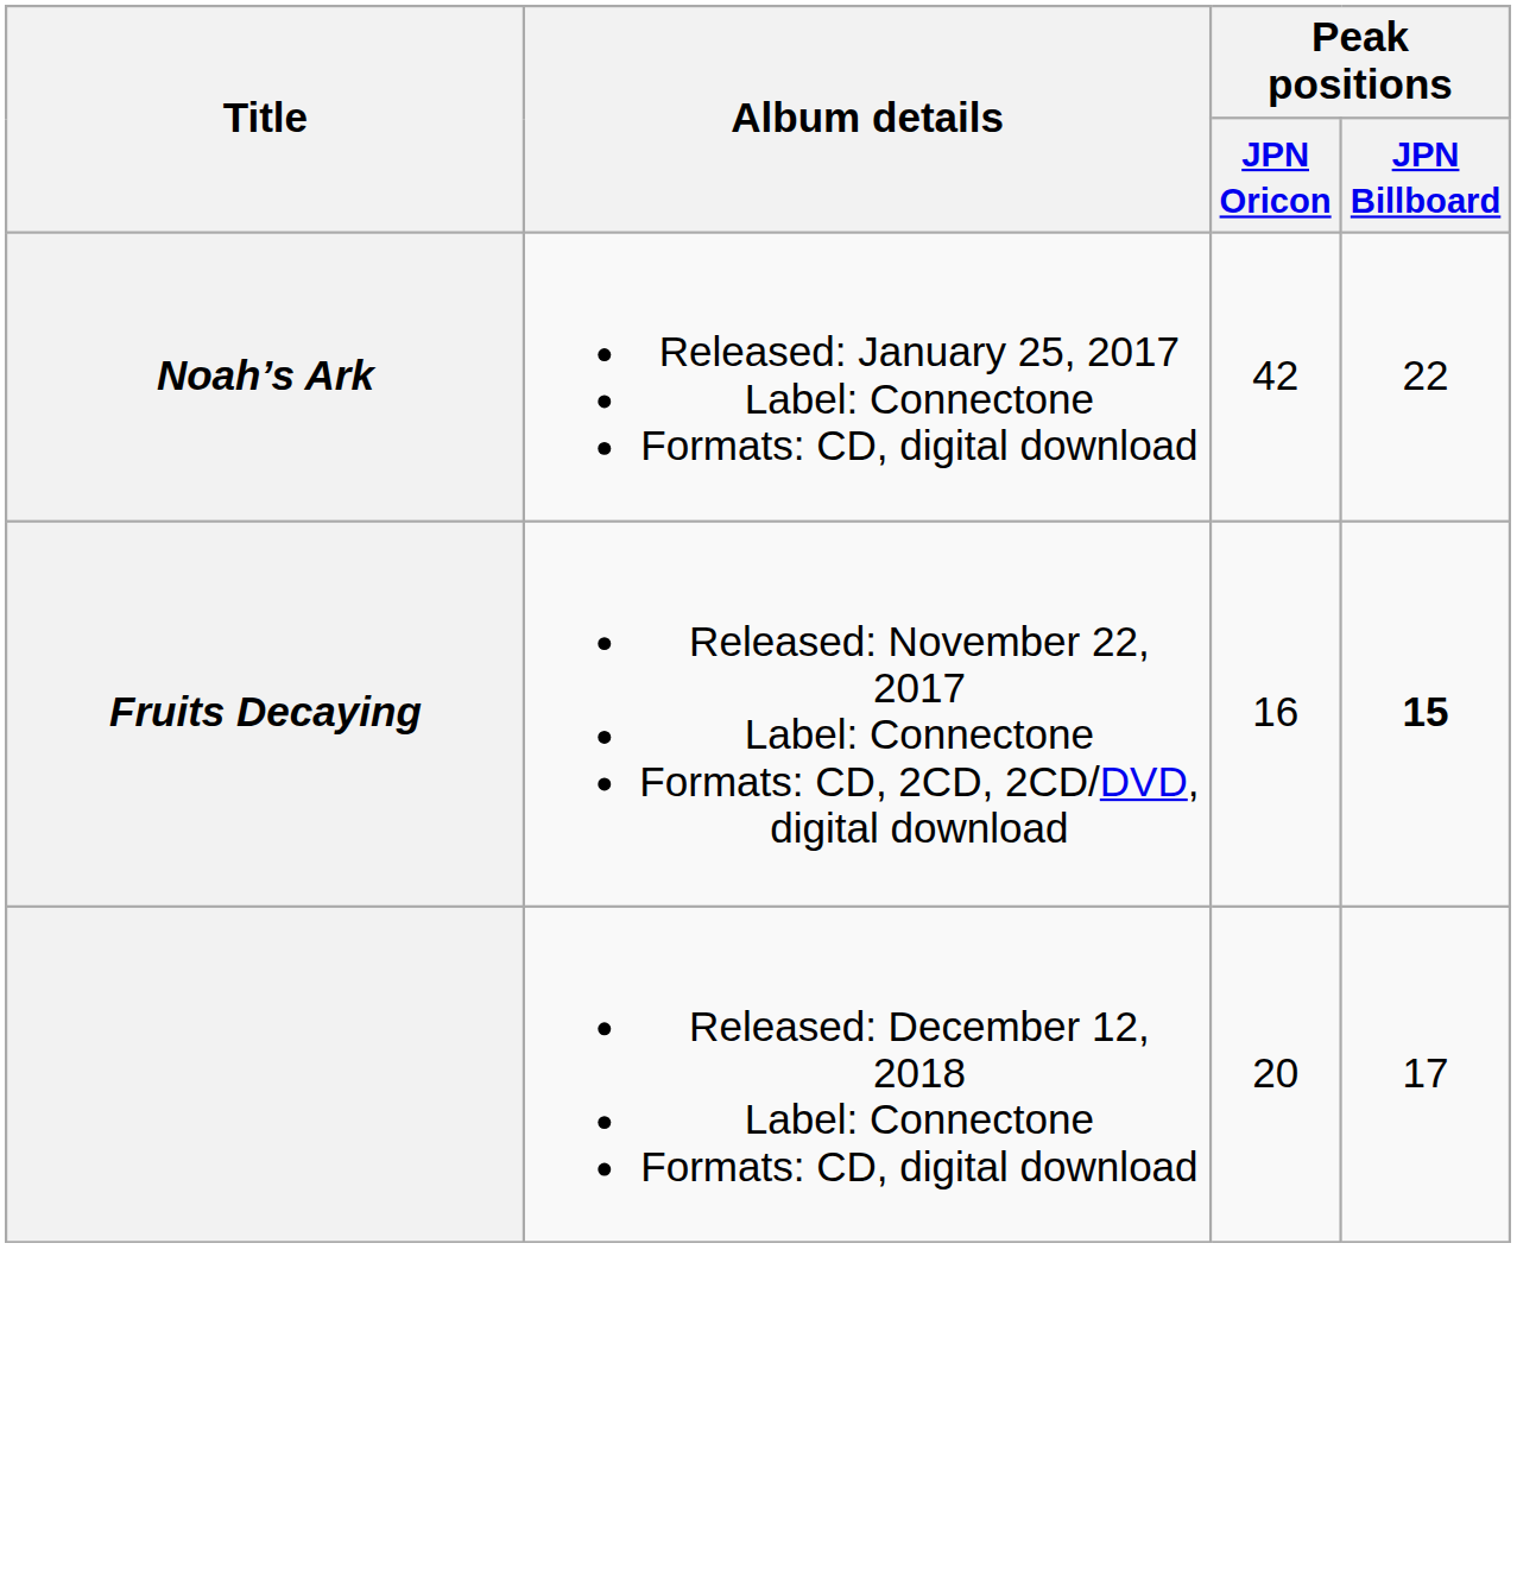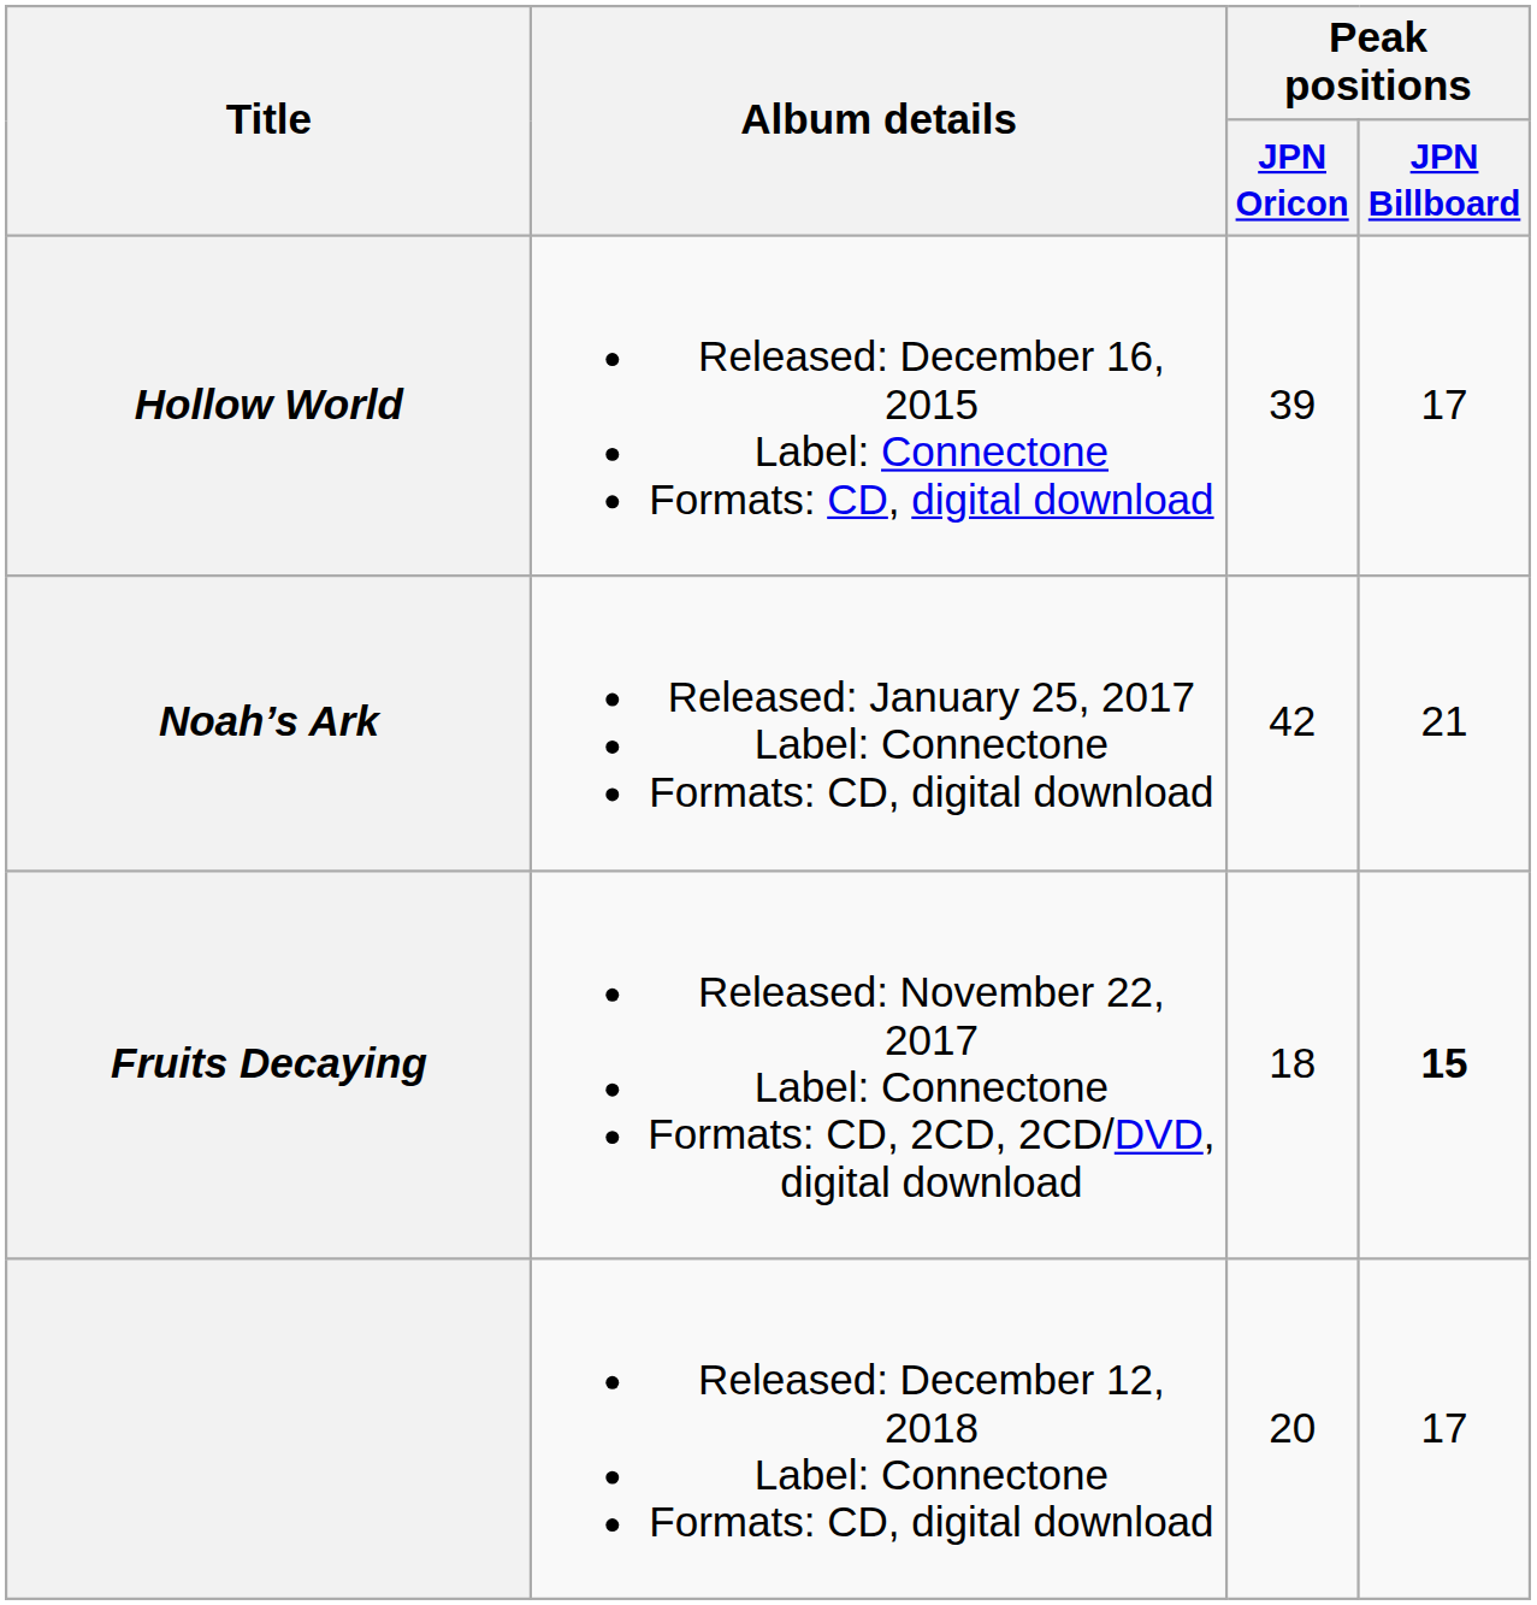+ row: Hollow World | Released: December 16, 2015 Label: Connectone Formats: CD, digital download | 39 | 17
Noah’s Ark | Peak positions / JPN Billboard: 22 -> 21
Fruits Decaying | Peak positions / JPN Oricon: 16 -> 18
